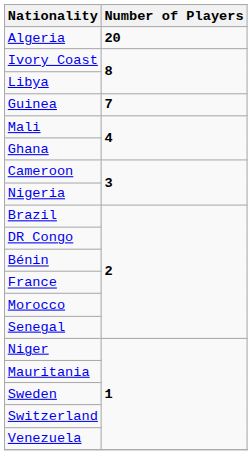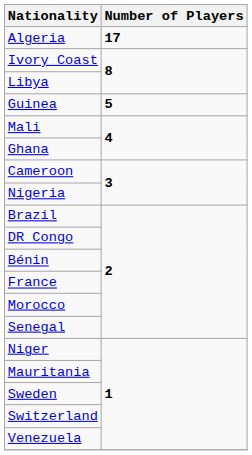Algeria | Number of Players: 20 -> 17
Guinea | Number of Players: 7 -> 5
